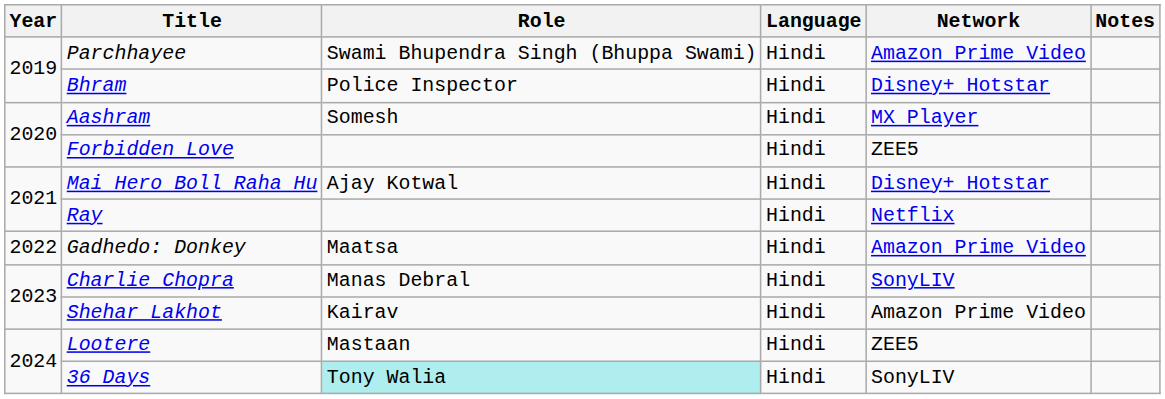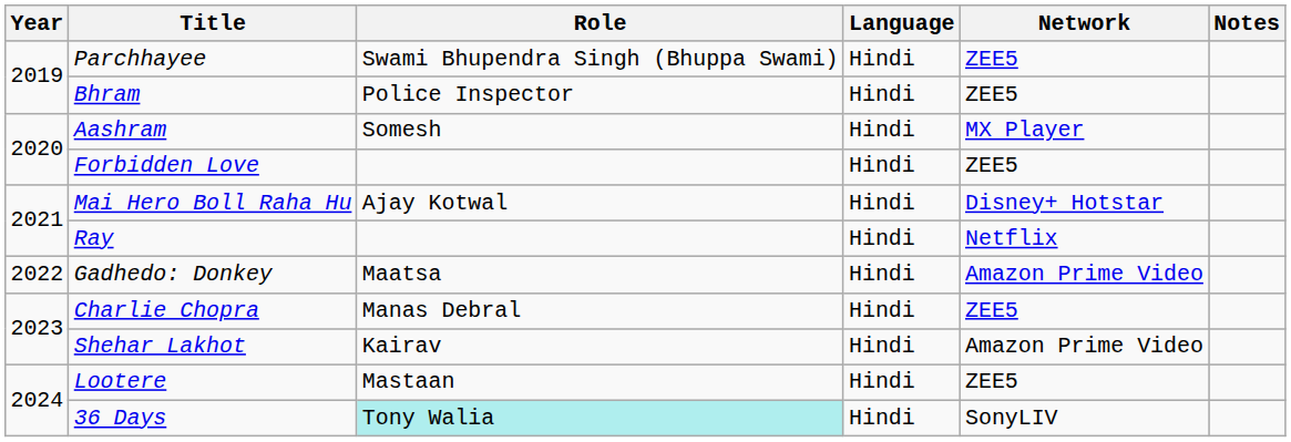Parchhayee | Network: Amazon Prime Video -> ZEE5
Bhram | Network: Disney+ Hotstar -> ZEE5
Charlie Chopra | Network: SonyLIV -> ZEE5
